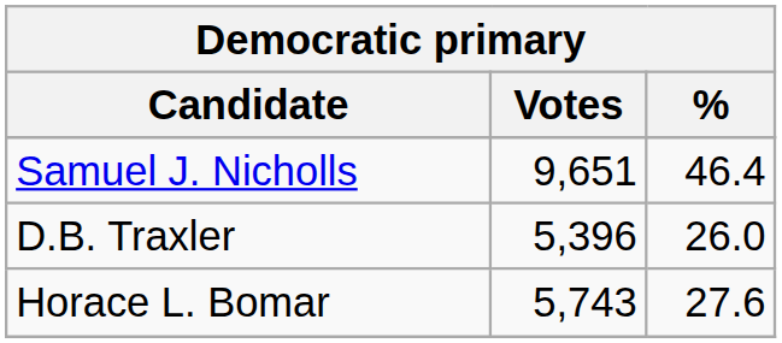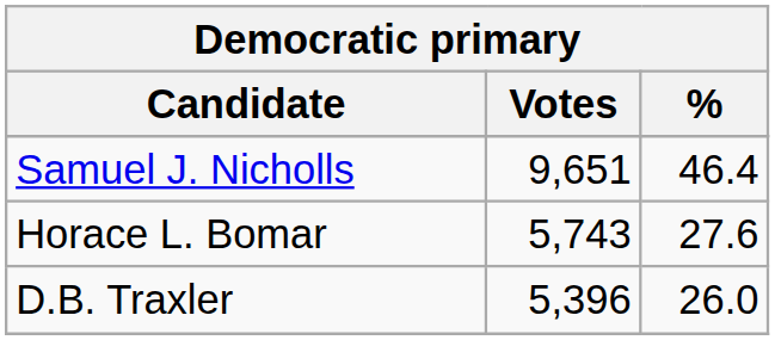rows swapped: Horace L. Bomar <-> D.B. Traxler
